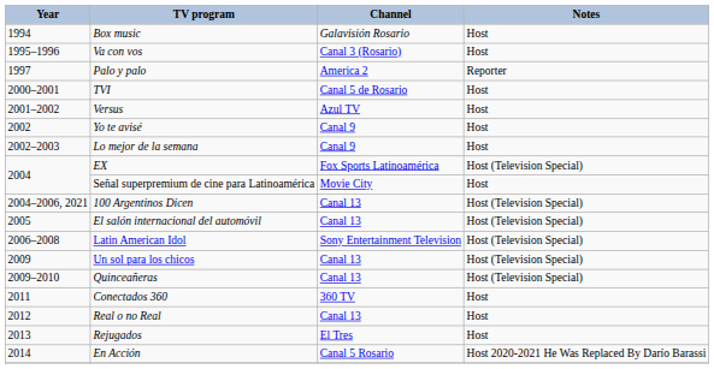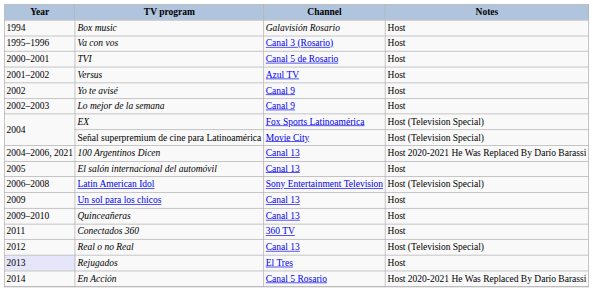- row: 1997 | Palo y palo | America 2 | Reporter
Señal superpremium de cine para Latinoamérica | Notes: Host -> Host (Television Special)
100 Argentinos Dicen | Notes: Host (Television Special) -> Host 2020-2021 He Was Replaced By Darío Barassi
El salón internacional del automóvil | Notes: Host (Television Special) -> Host
Un sol para los chicos | Notes: Host (Television Special) -> Host
Quinceañeras | Notes: Host (Television Special) -> Host
Real o no Real | Notes: Host -> Host (Television Special)
Rejugados | Year: no background -> lavender background
